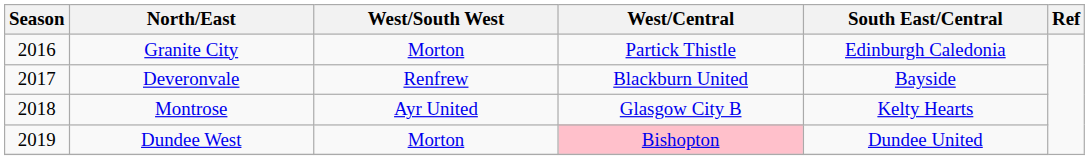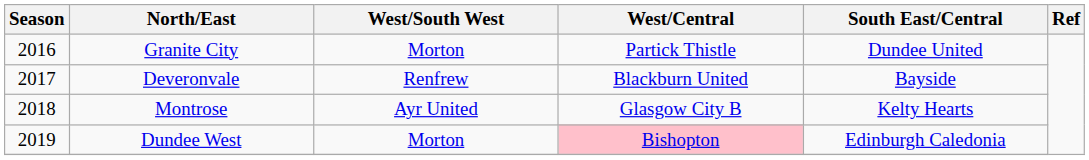Granite City | South East/Central: Edinburgh Caledonia -> Dundee United
Dundee West | South East/Central: Dundee United -> Edinburgh Caledonia
